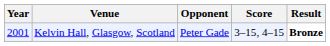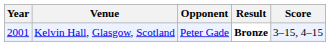columns swapped: Score <-> Result
